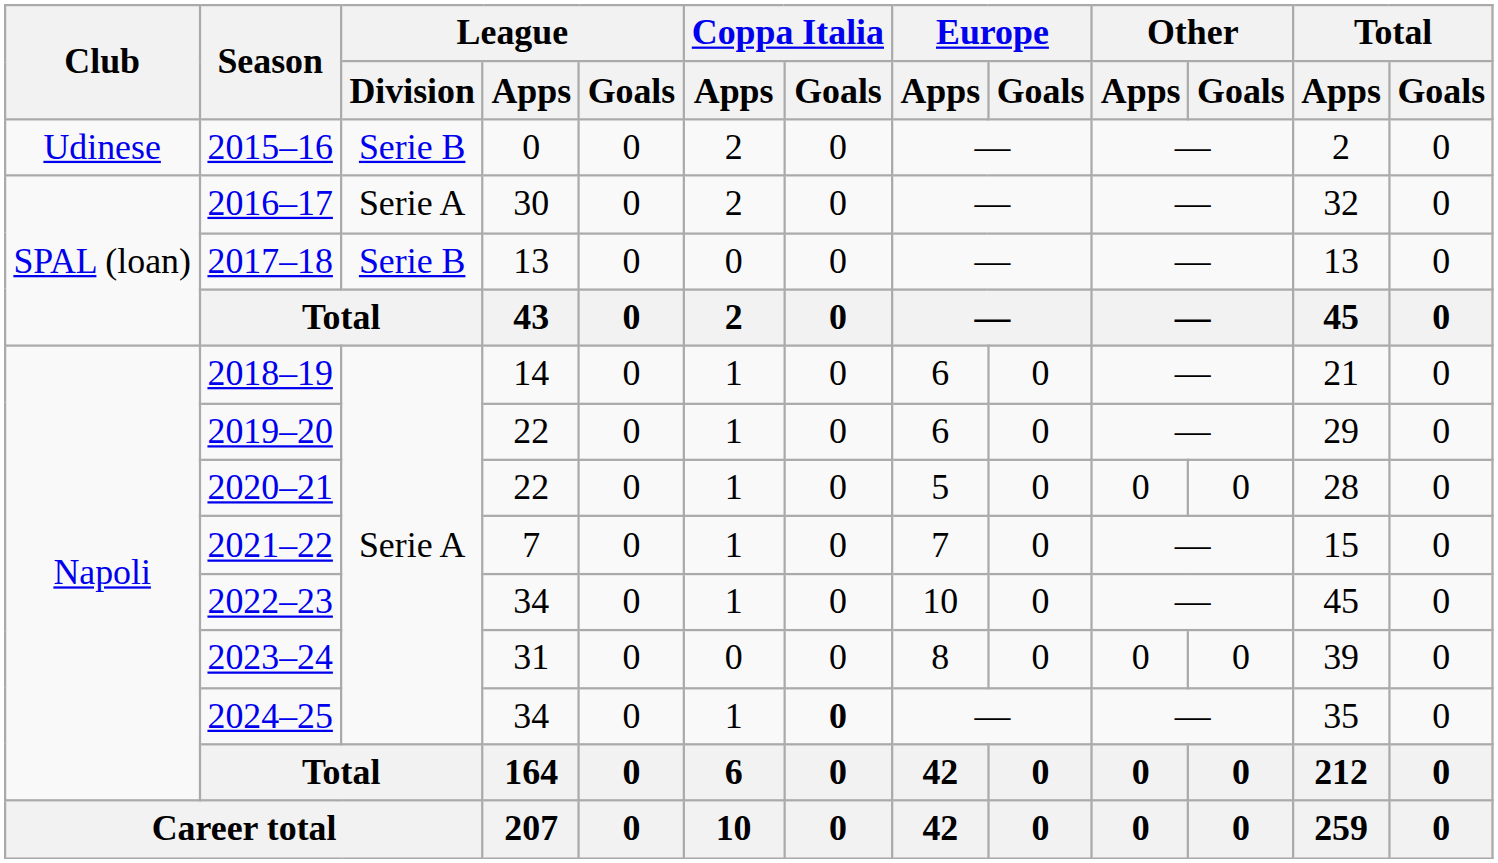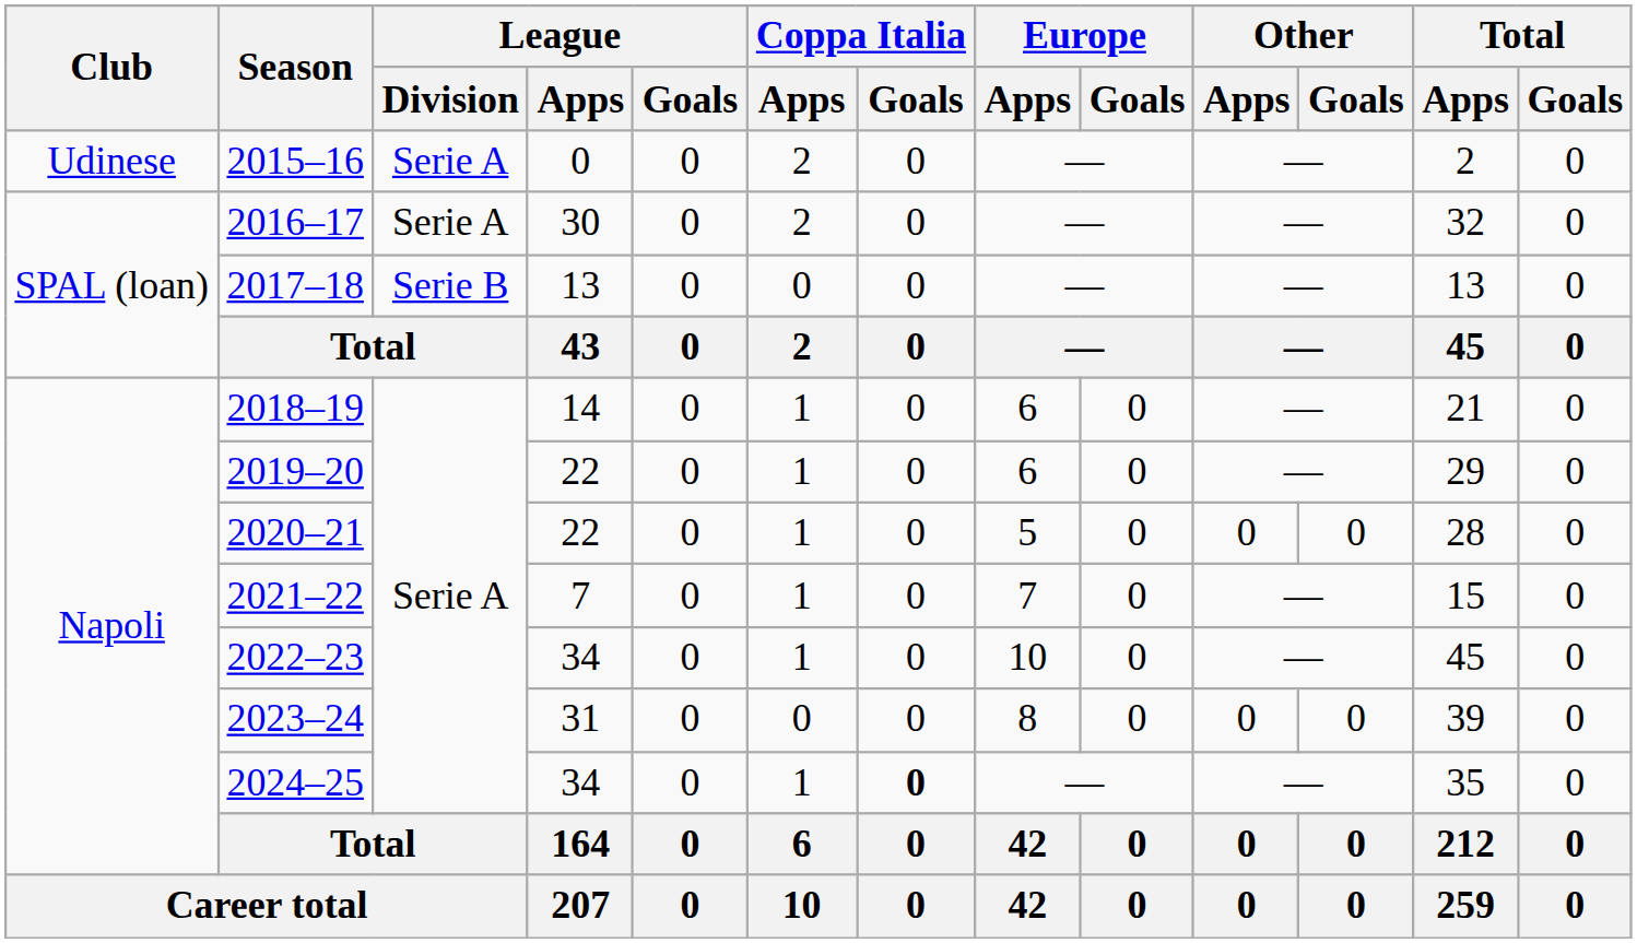2015–16 | League / Division: Serie B -> Serie A
